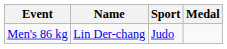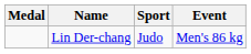columns swapped: Medal <-> Event
